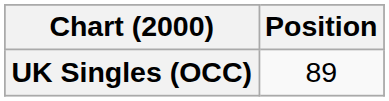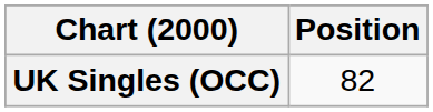UK Singles (OCC) | Position: 89 -> 82
